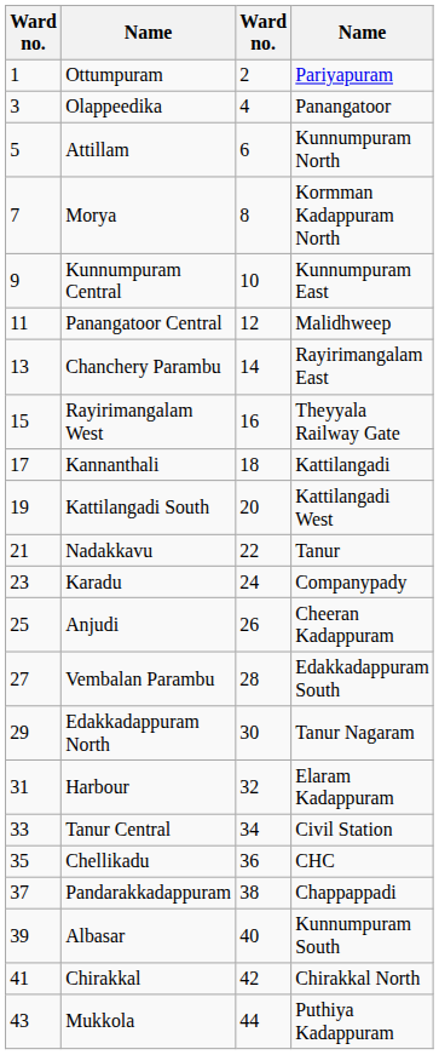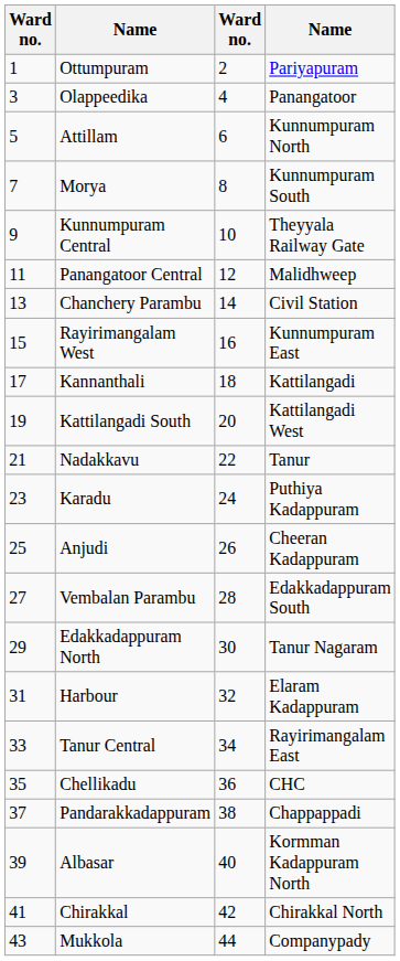Morya | column 4: Kormman Kadappuram North -> Kunnumpuram South
Kunnumpuram Central | column 4: Kunnumpuram East -> Theyyala Railway Gate
Chanchery Parambu | column 4: Rayirimangalam East -> Civil Station
Rayirimangalam West | column 4: Theyyala Railway Gate -> Kunnumpuram East
Karadu | column 4: Companypady -> Puthiya Kadappuram
Tanur Central | column 4: Civil Station -> Rayirimangalam East
Albasar | column 4: Kunnumpuram South -> Kormman Kadappuram North
Mukkola | column 4: Puthiya Kadappuram -> Companypady
